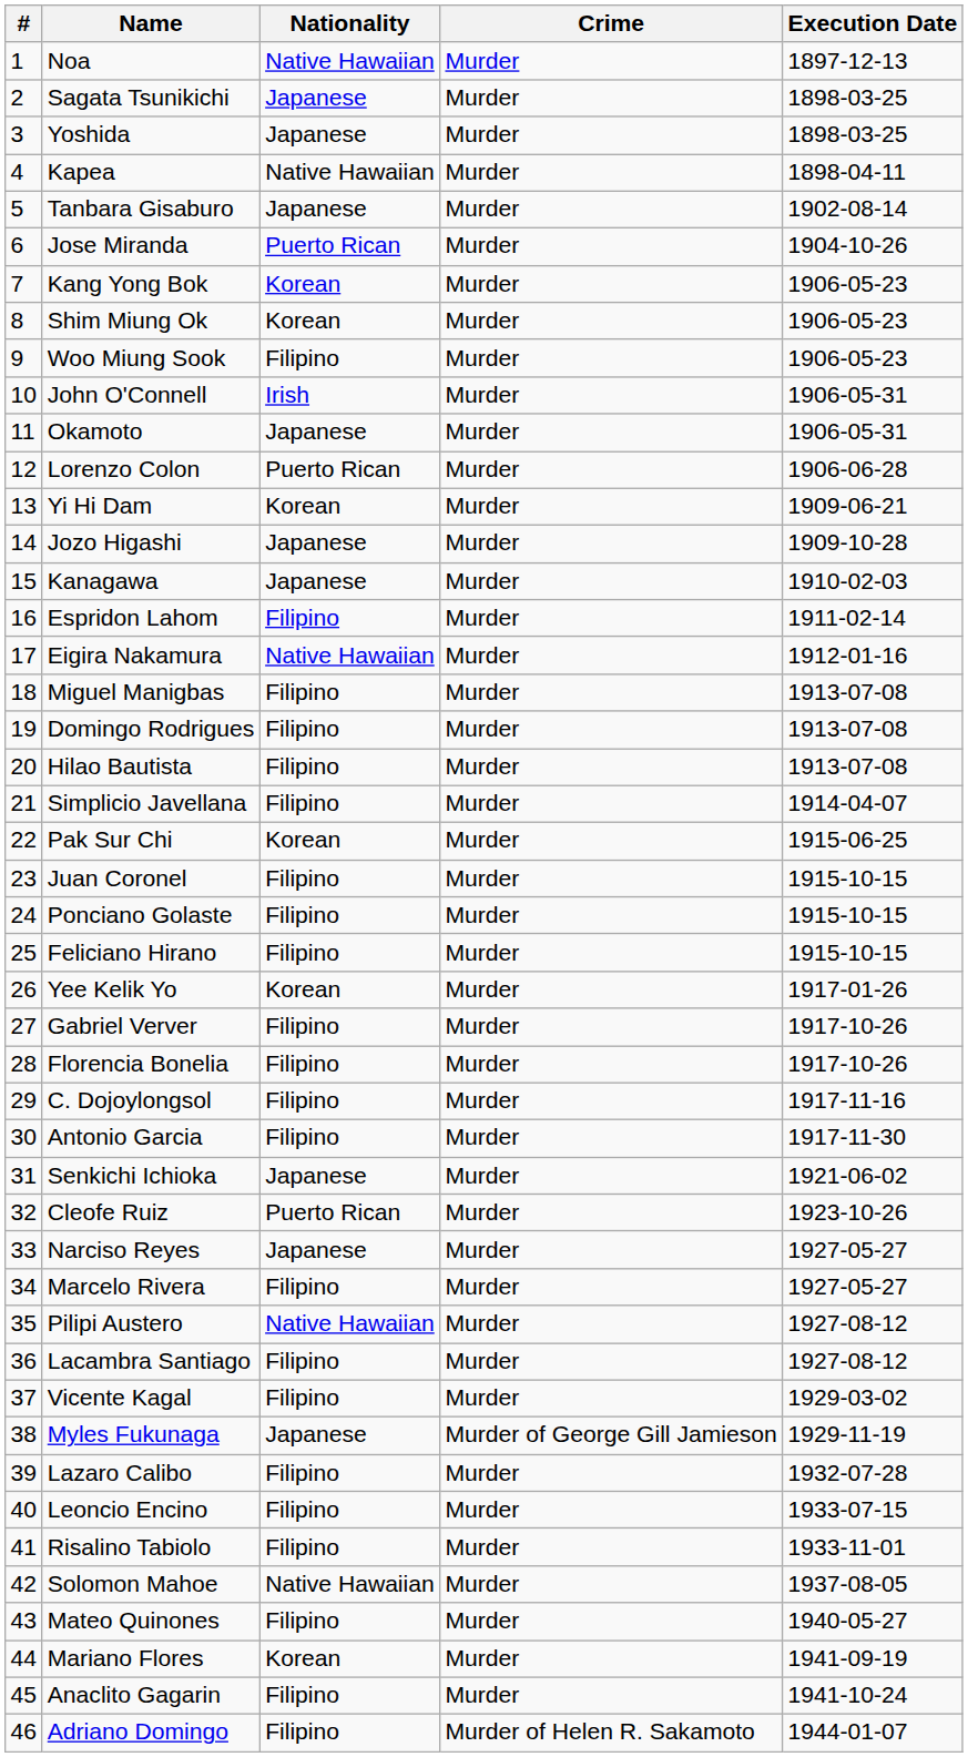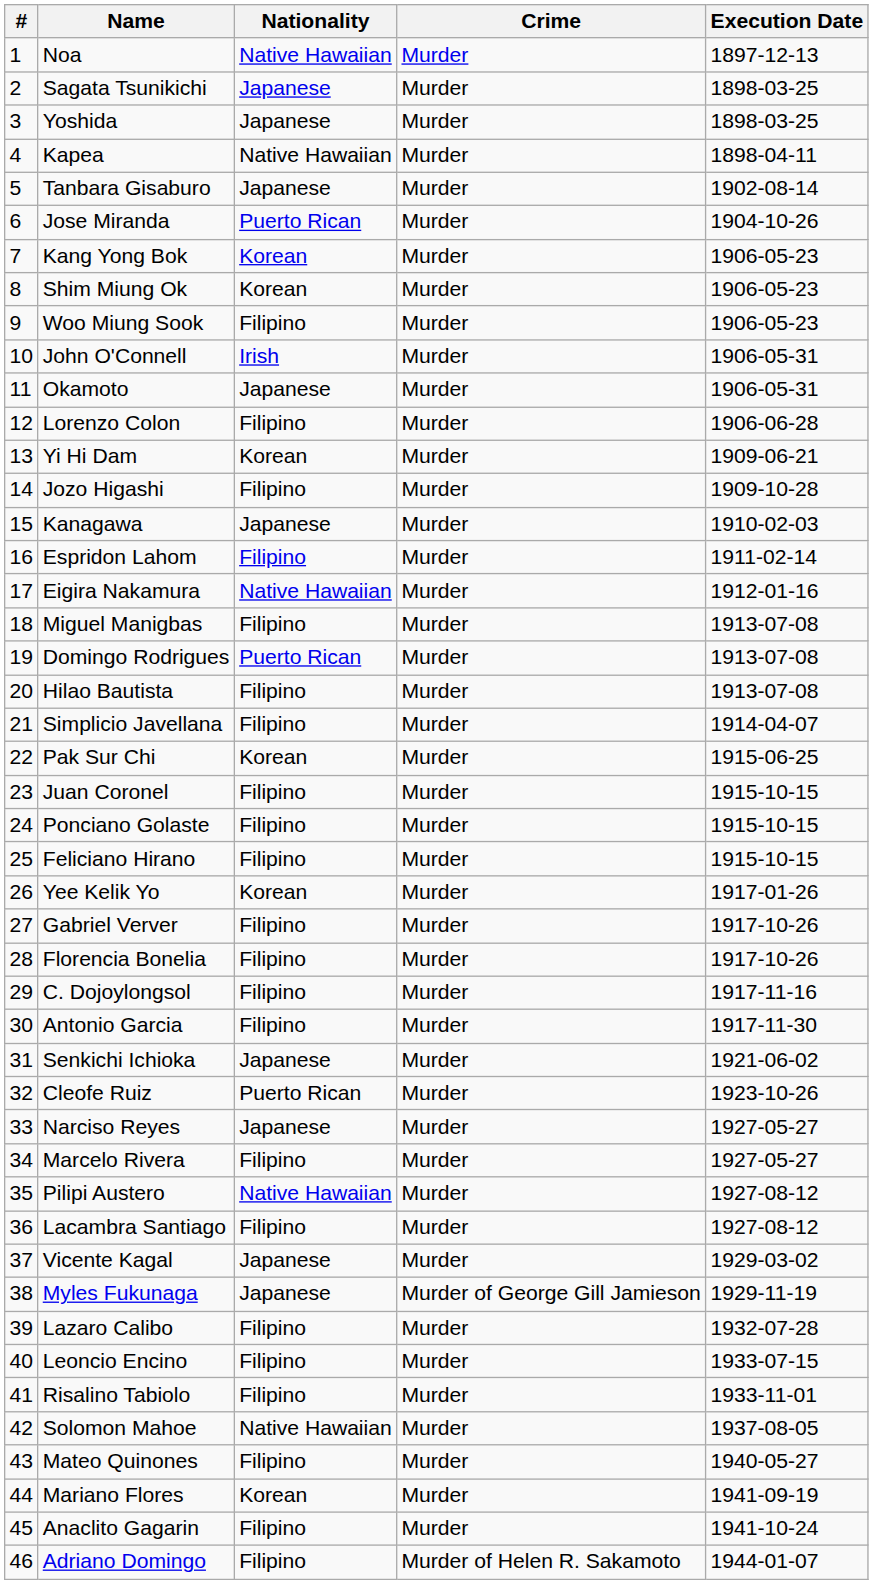Lorenzo Colon | Nationality: Puerto Rican -> Filipino
Jozo Higashi | Nationality: Japanese -> Filipino
Domingo Rodrigues | Nationality: Filipino -> Puerto Rican
Vicente Kagal | Nationality: Filipino -> Japanese
